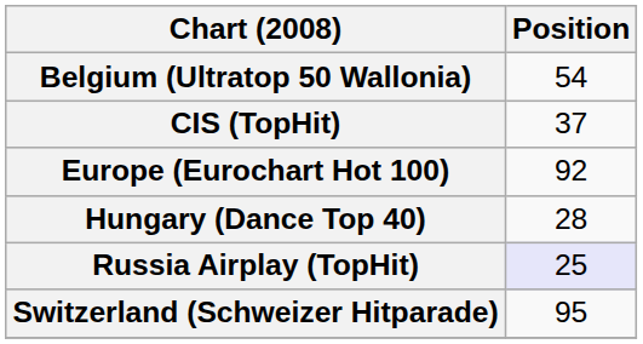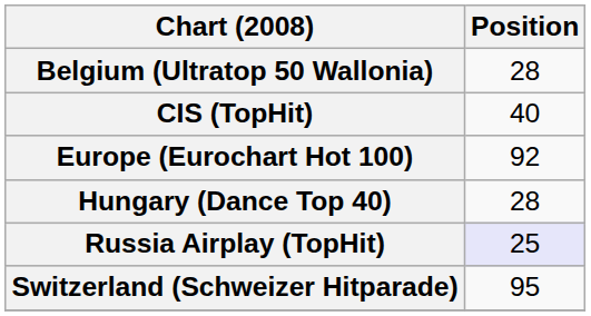Belgium (Ultratop 50 Wallonia) | Position: 54 -> 28
CIS (TopHit) | Position: 37 -> 40
